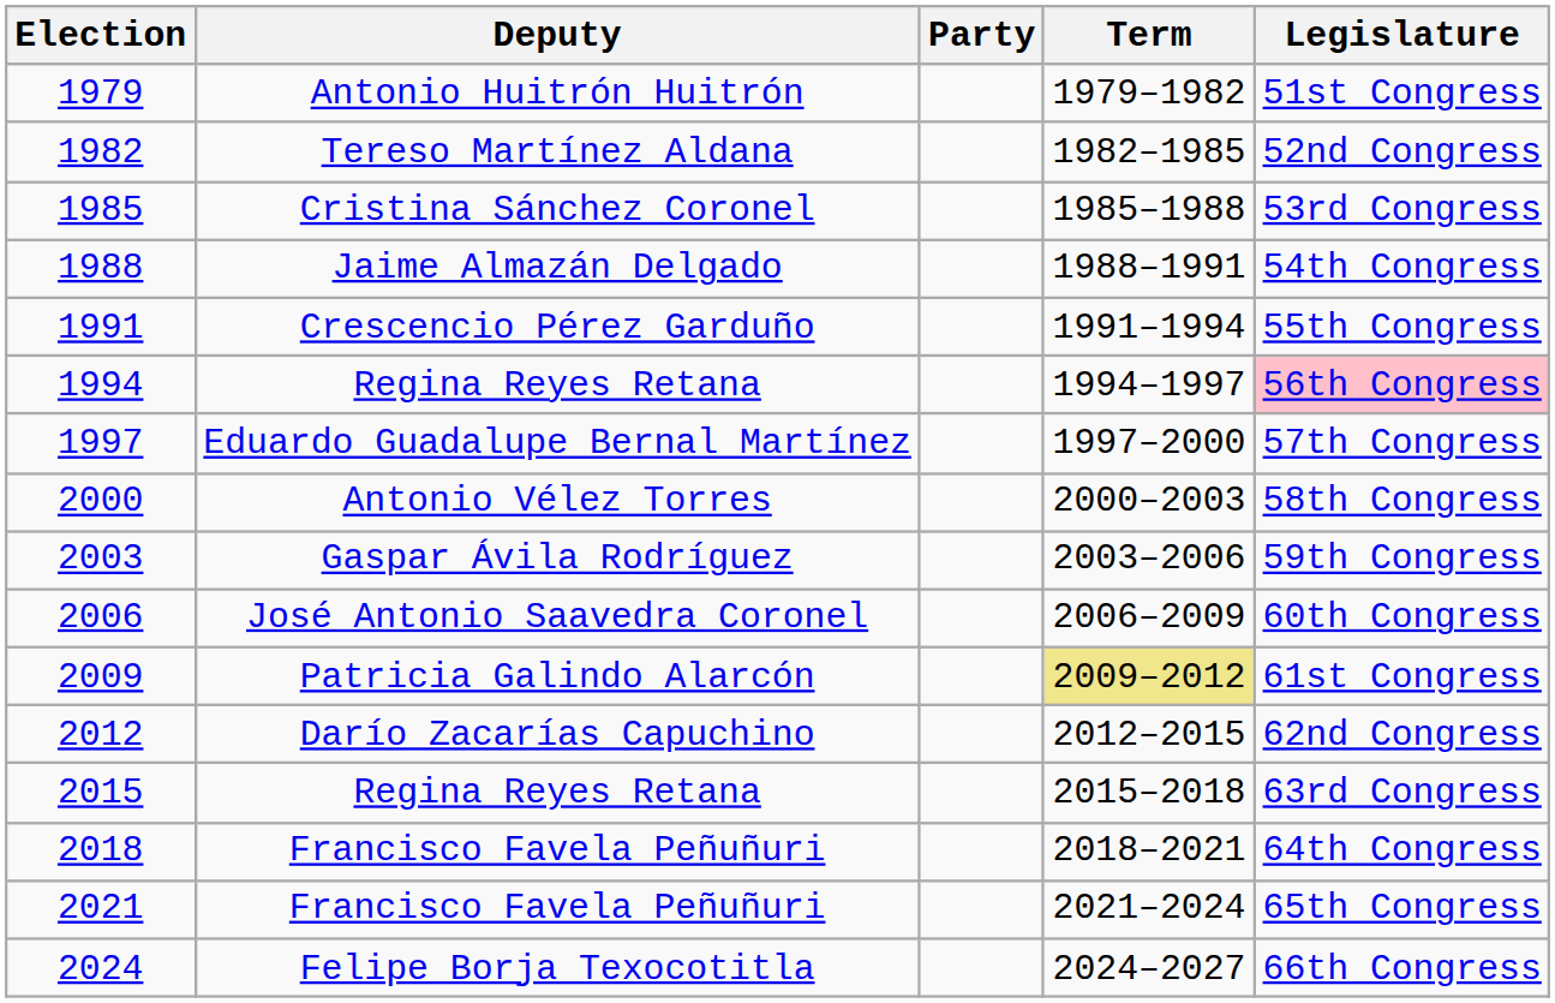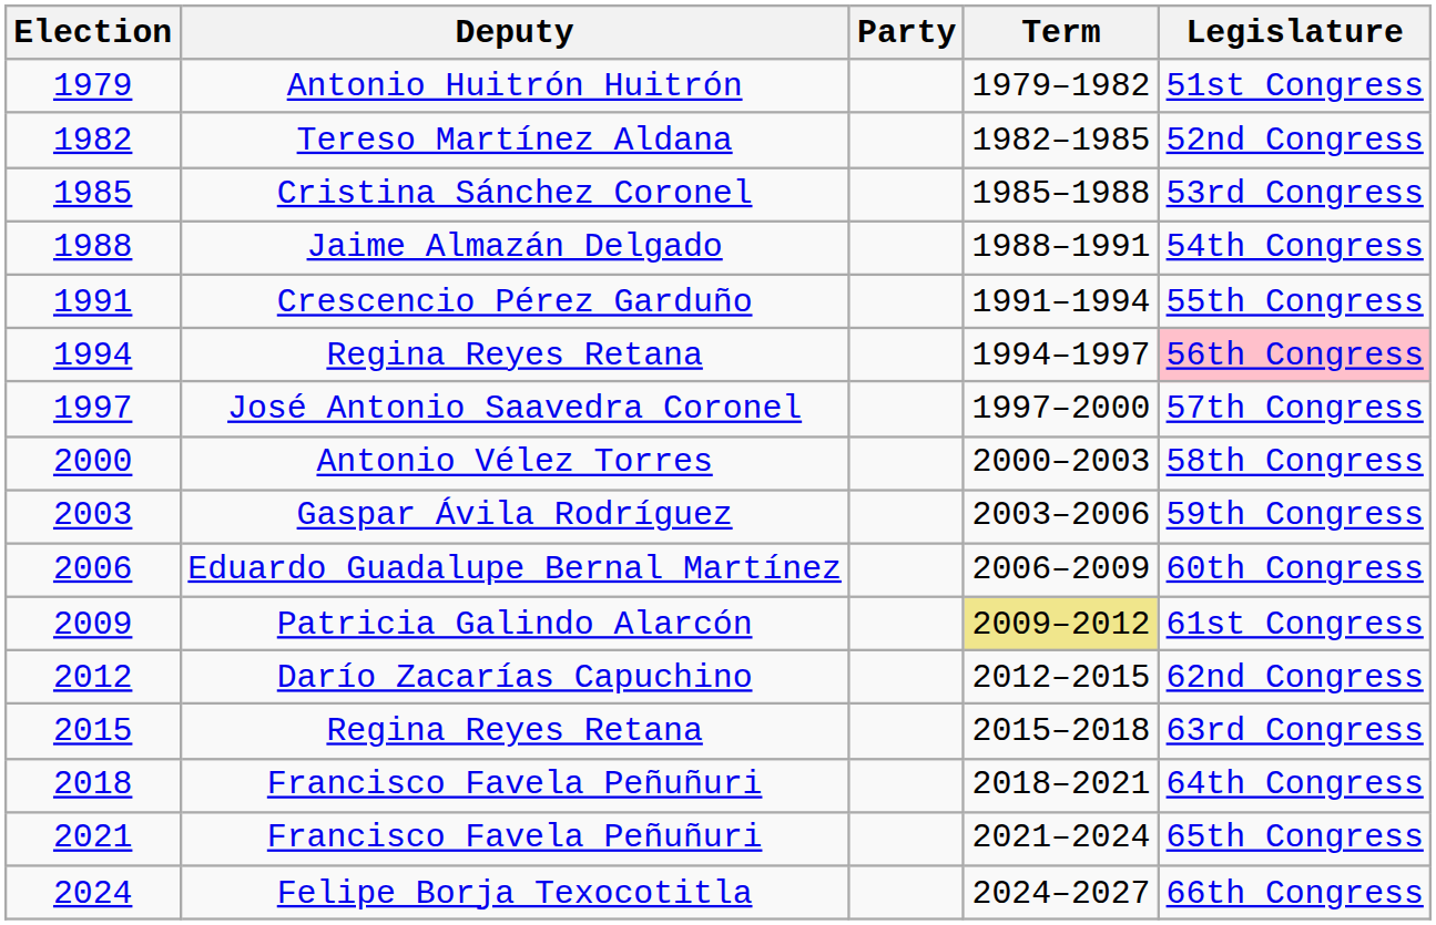1997 | Deputy: Eduardo Guadalupe Bernal Martínez -> José Antonio Saavedra Coronel
2006 | Deputy: José Antonio Saavedra Coronel -> Eduardo Guadalupe Bernal Martínez
